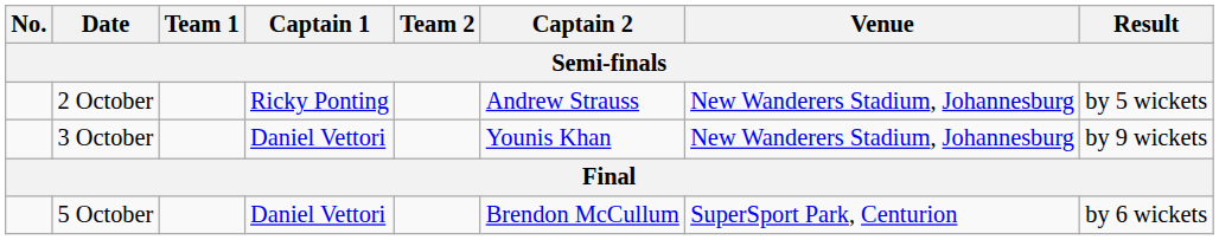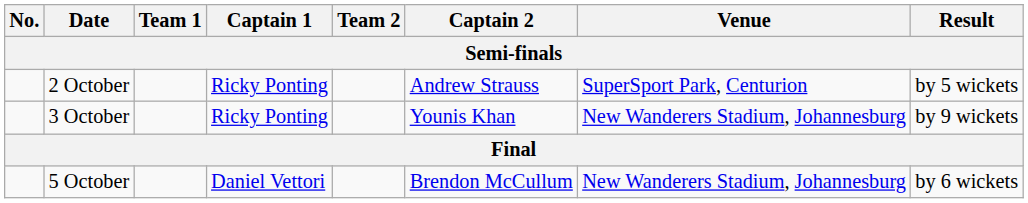2 October | Venue: New Wanderers Stadium, Johannesburg -> SuperSport Park, Centurion
3 October | Captain 1: Daniel Vettori -> Ricky Ponting
5 October | Venue: SuperSport Park, Centurion -> New Wanderers Stadium, Johannesburg
